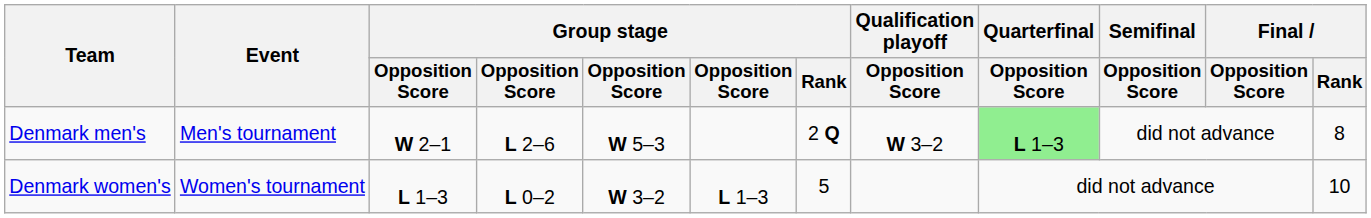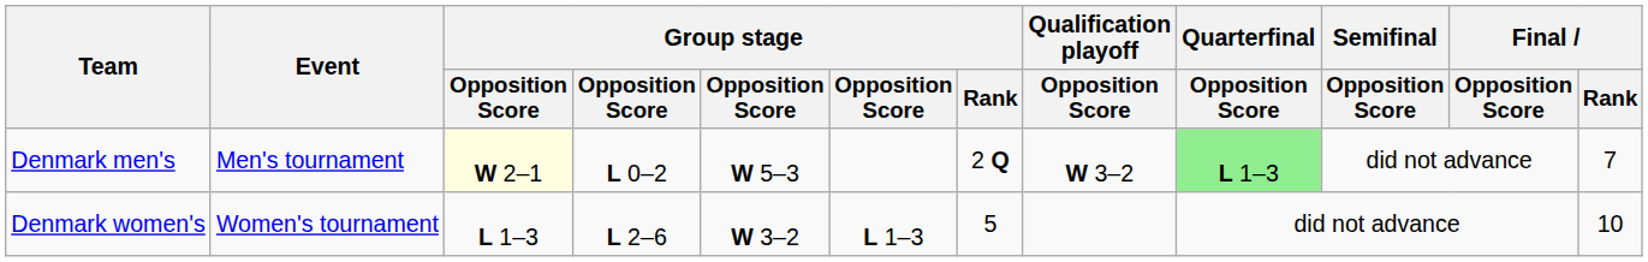Denmark men's | column 3: no background -> lightyellow background
Denmark men's | column 4: L 2–6 -> L 0–2
Denmark men's | Final / Rank: 8 -> 7
Denmark women's | column 4: L 0–2 -> L 2–6
